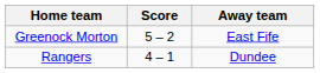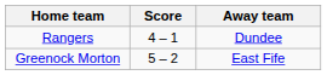rows swapped: Rangers <-> Greenock Morton
